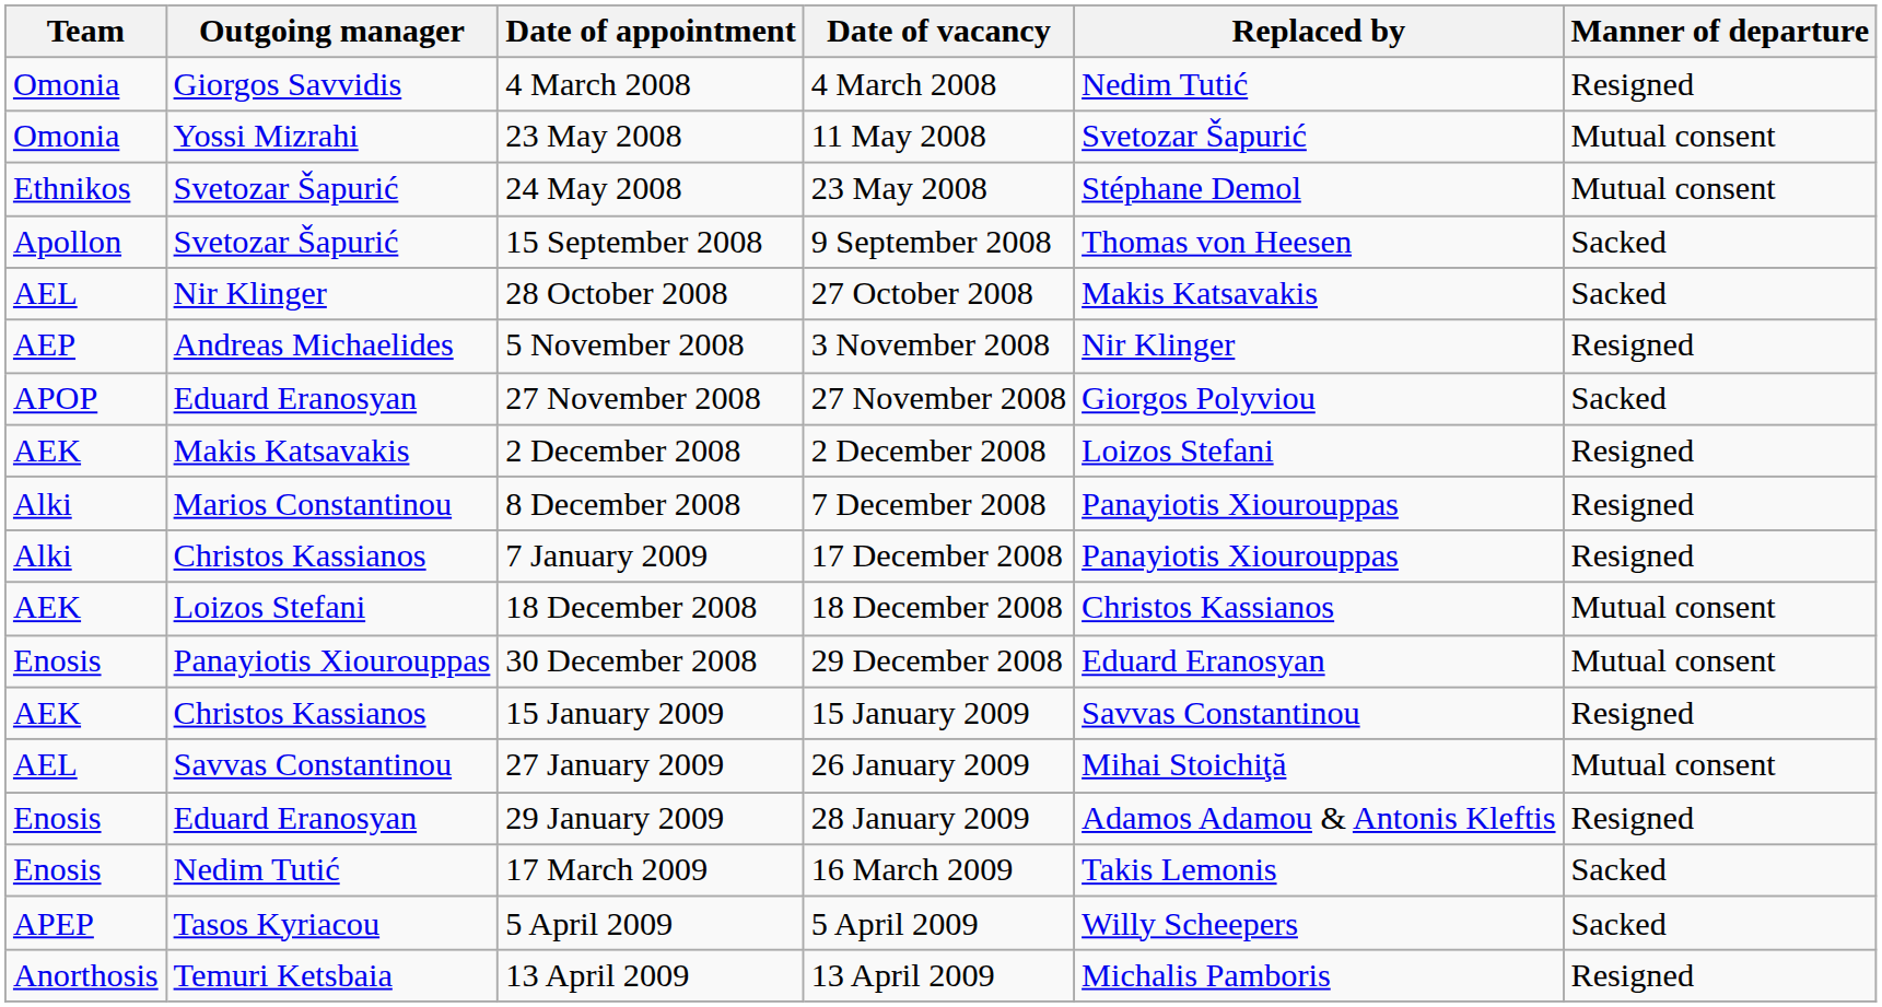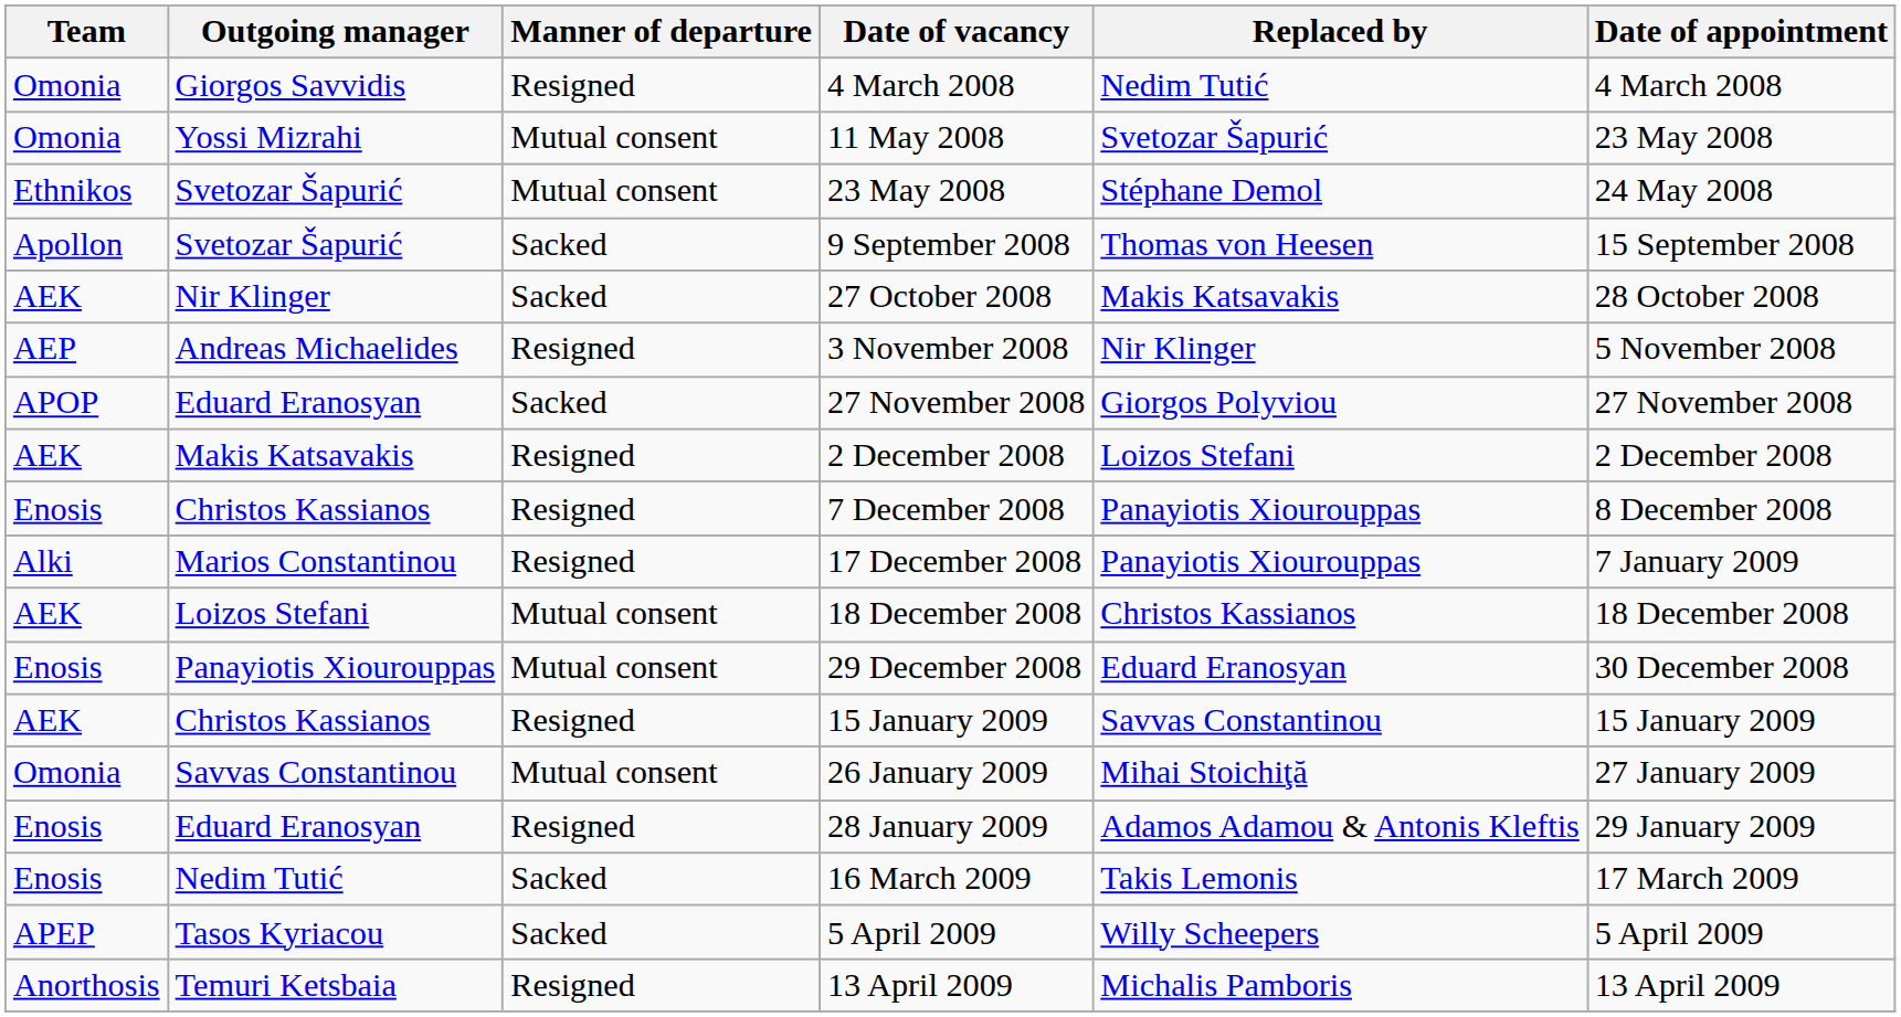columns swapped: Manner of departure <-> Date of appointment
27 October 2008 | Team: AEL -> AEK
7 December 2008 | Team: Alki -> Enosis
7 December 2008 | Outgoing manager: Marios Constantinou -> Christos Kassianos
17 December 2008 | Outgoing manager: Christos Kassianos -> Marios Constantinou
26 January 2009 | Team: AEL -> Omonia
